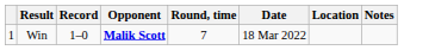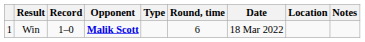+ column: Type
Win | Round, time: 7 -> 6
